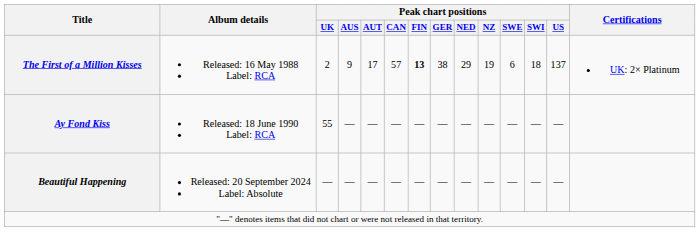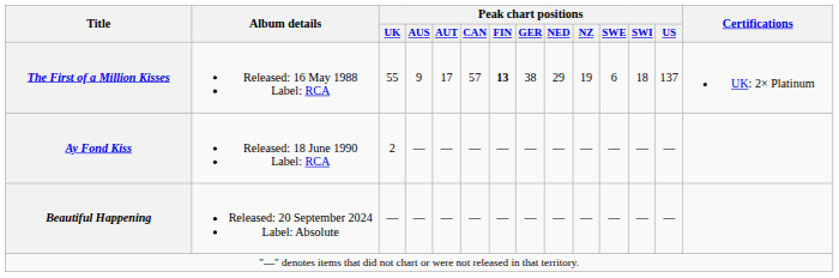The First of a Million Kisses | Peak chart positions / UK: 2 -> 55
Ay Fond Kiss | Peak chart positions / UK: 55 -> 2
